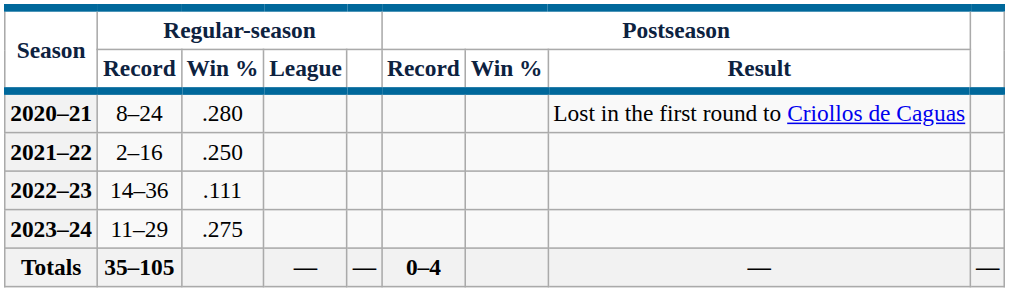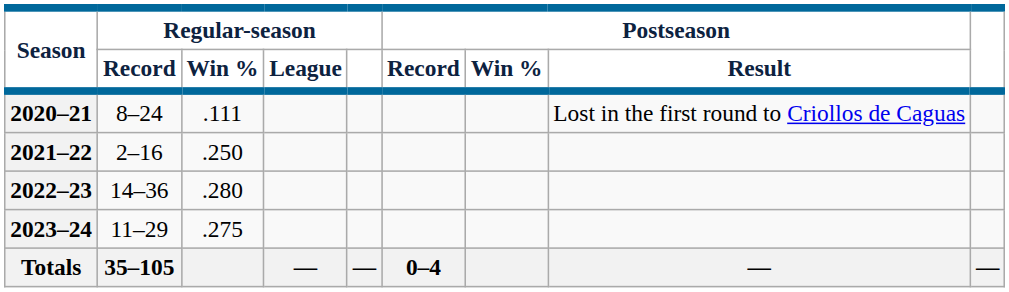2020–21 | Regular-season / Win %: .280 -> .111
2022–23 | Regular-season / Win %: .111 -> .280
